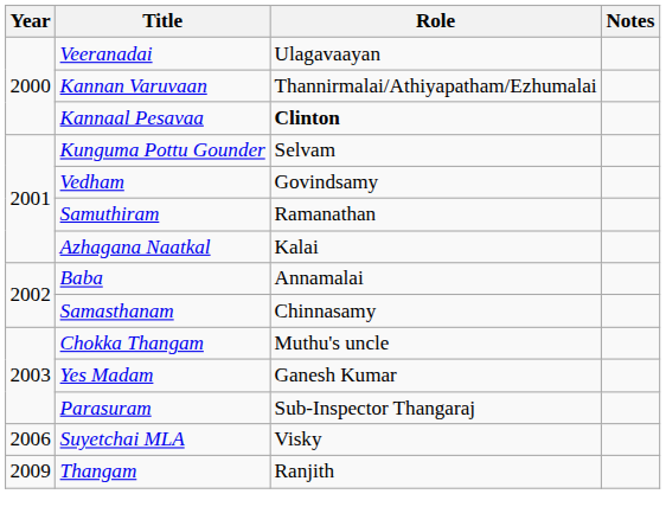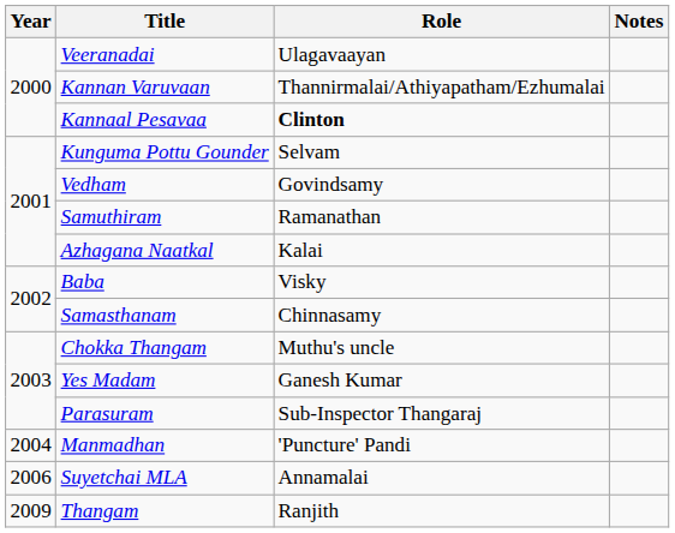Baba | Role: Annamalai -> Visky
+ row: 2004 | Manmadhan | 'Puncture' Pandi
Suyetchai MLA | Role: Visky -> Annamalai
